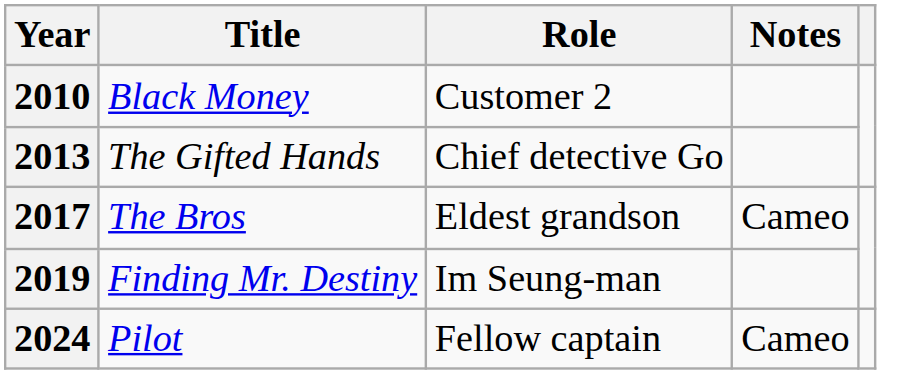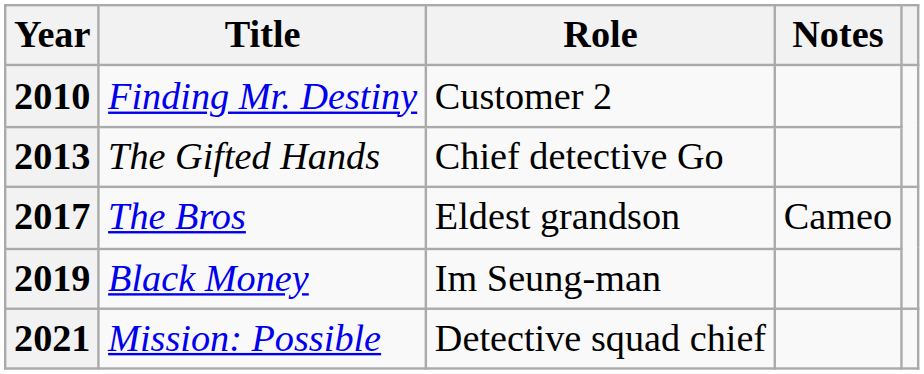2010 | Title: Black Money -> Finding Mr. Destiny
2019 | Title: Finding Mr. Destiny -> Black Money
+ row: 2021 | Mission: Possible | Detective squad chief
- row: 2024 | Pilot | Fellow captain | Cameo
